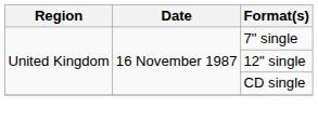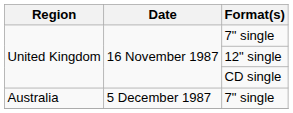+ row: Australia | 5 December 1987 | 7" single
